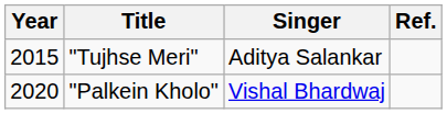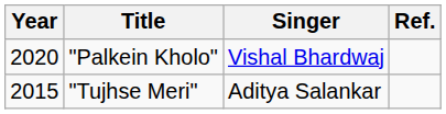rows swapped: "Tujhse Meri" <-> "Palkein Kholo"
